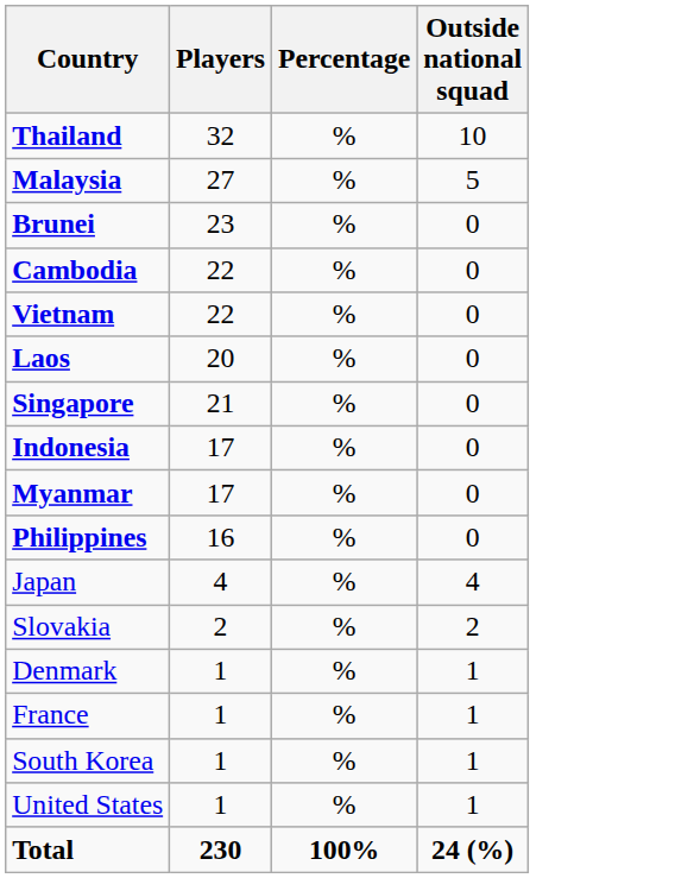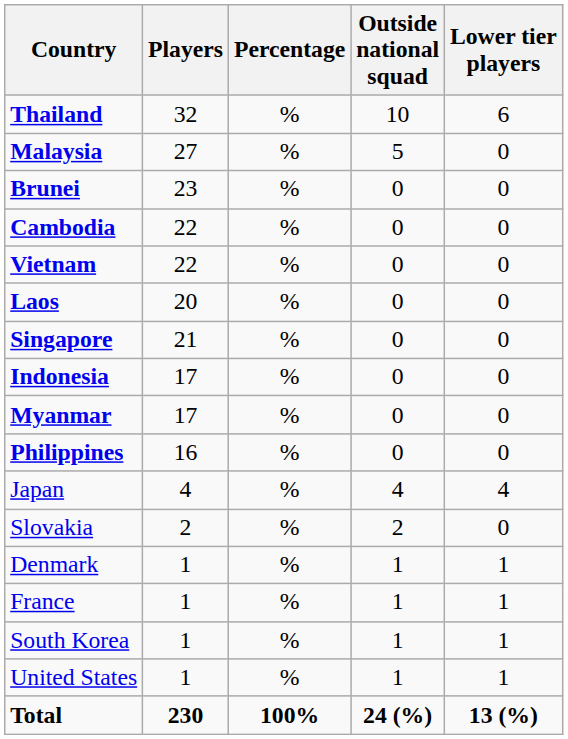+ column: Lower tier players | 6 | 0 | 0 | 0 | 0 | 0 | 0 | 0 | 0 | 0 | 4 | 0 | 1 | 1 | 1 | 1 | 13 (%)
